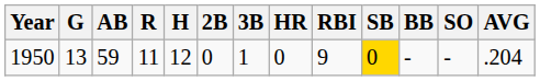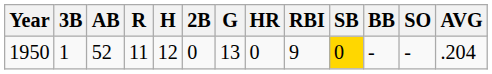columns swapped: G <-> 3B
1950 | AB: 59 -> 52
